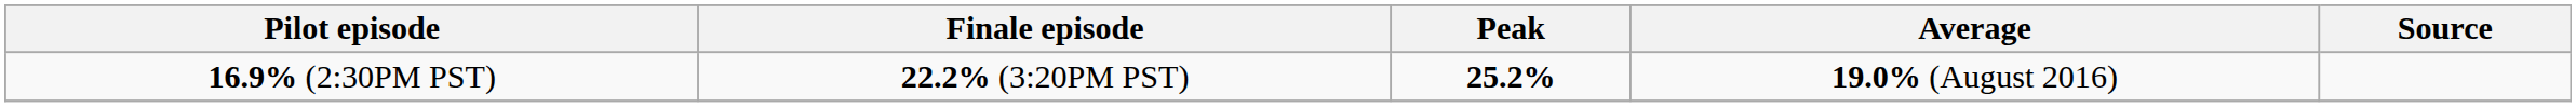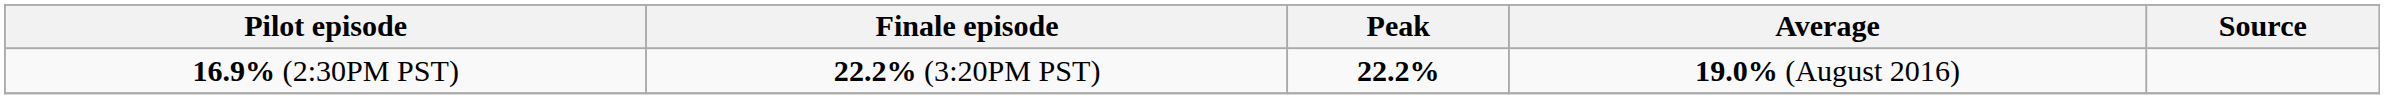16.9% (2:30PM PST) | Peak: 25.2% -> 22.2%
